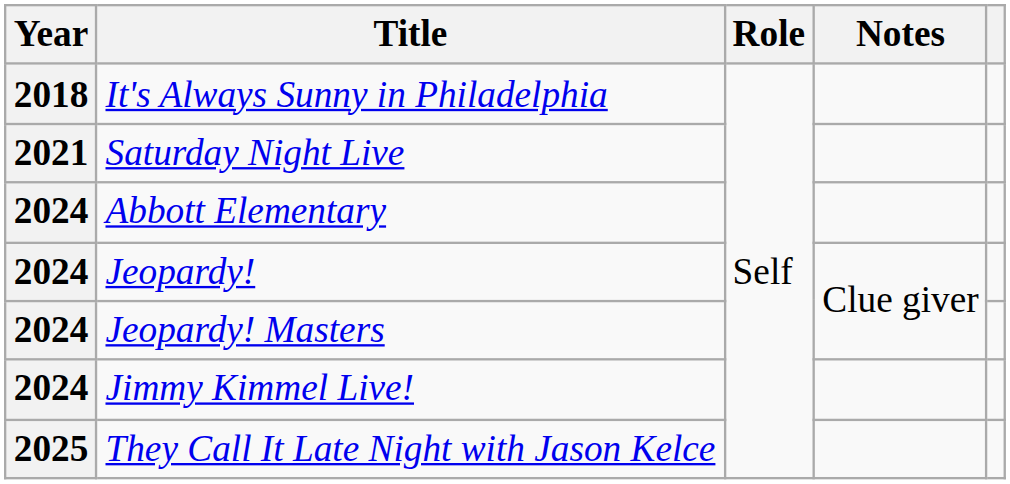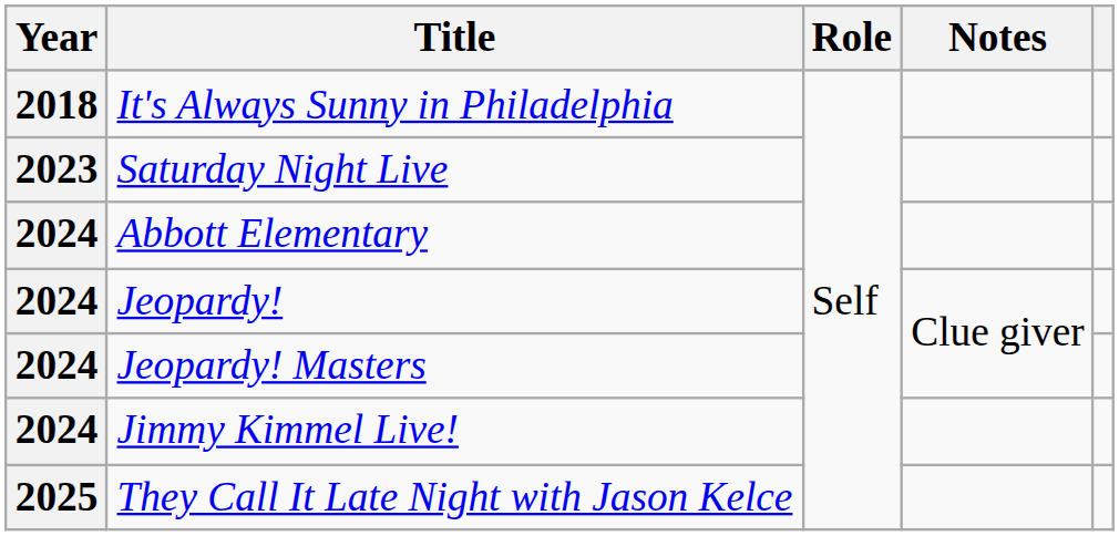Saturday Night Live | Year: 2021 -> 2023
